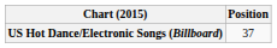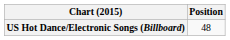US Hot Dance/Electronic Songs (Billboard) | Position: 37 -> 48
